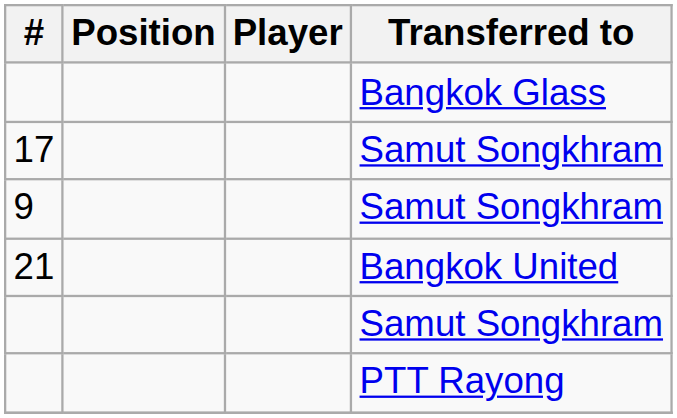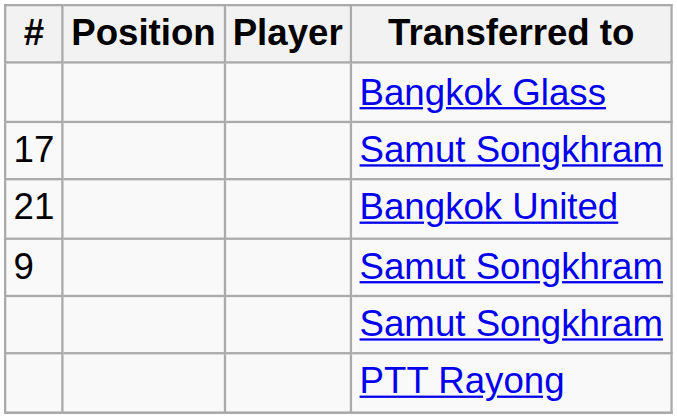rows swapped: 21 <-> 9
